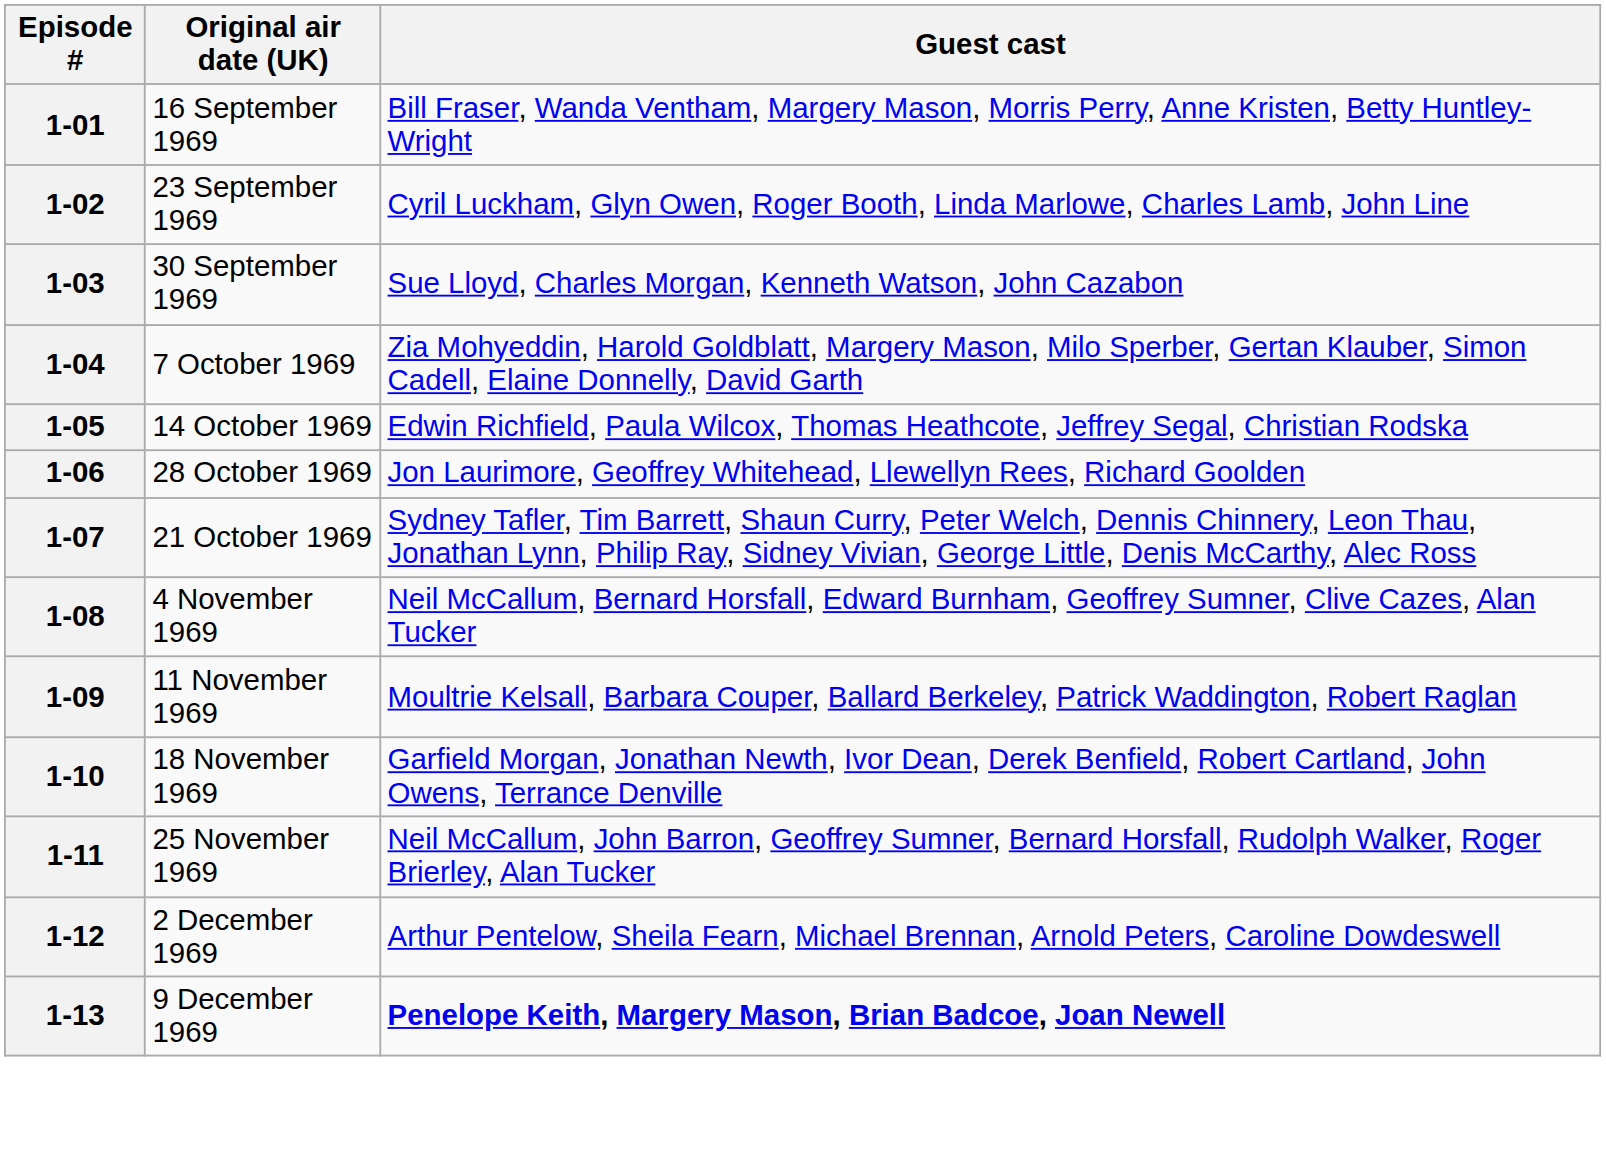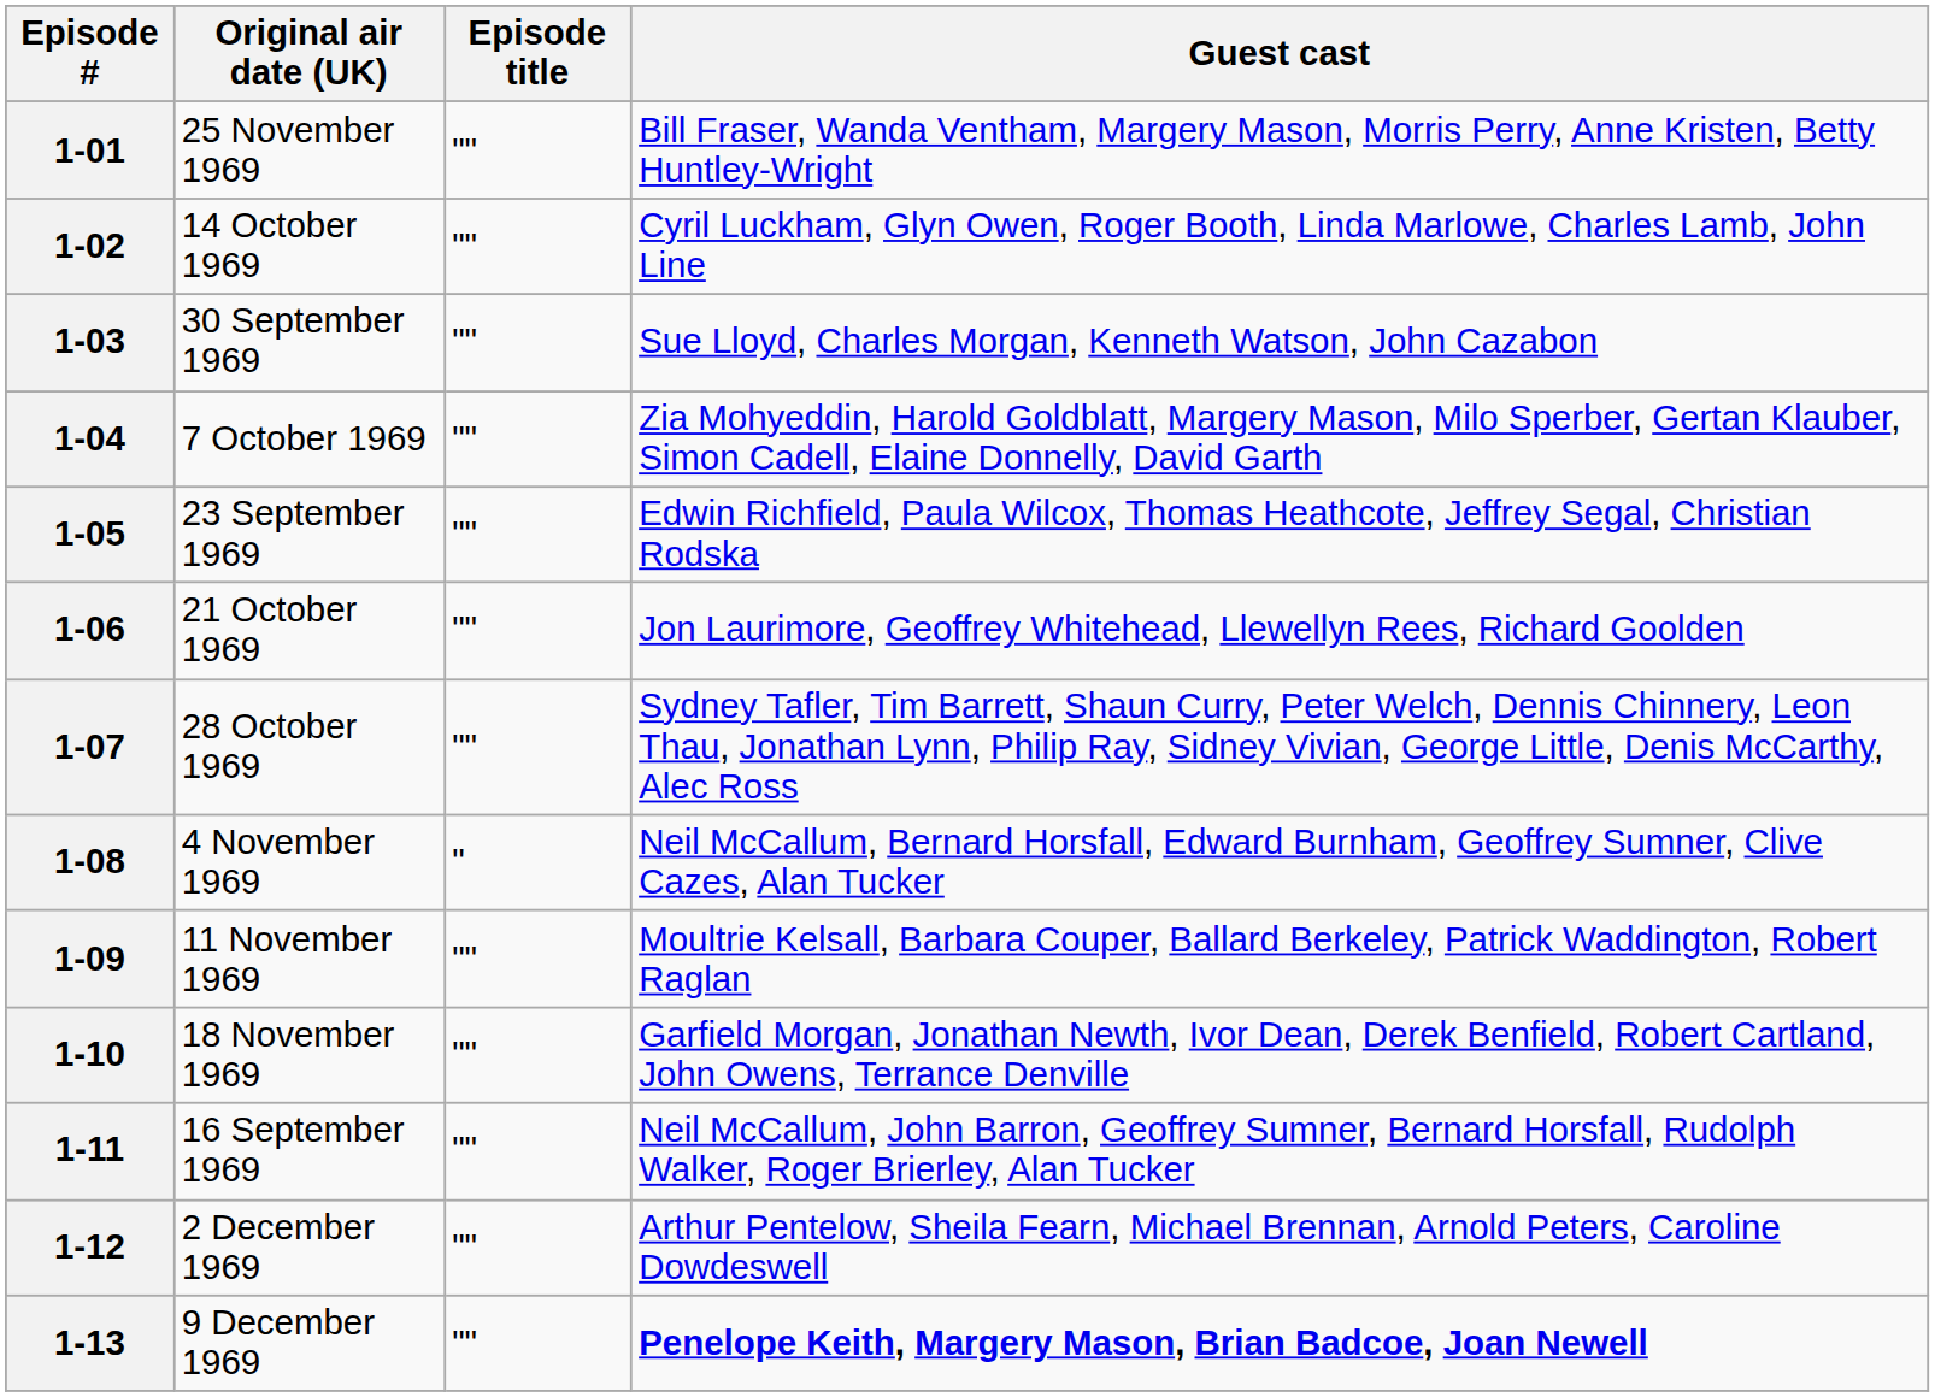+ column: Episode title | "" | "" | "" | "" | "" | "" | "" | " | "" | "" | "" | "" | ""
1-01 | Original air date (UK): 16 September 1969 -> 25 November 1969
1-02 | Original air date (UK): 23 September 1969 -> 14 October 1969
1-05 | Original air date (UK): 14 October 1969 -> 23 September 1969
1-06 | Original air date (UK): 28 October 1969 -> 21 October 1969
1-07 | Original air date (UK): 21 October 1969 -> 28 October 1969
1-11 | Original air date (UK): 25 November 1969 -> 16 September 1969
